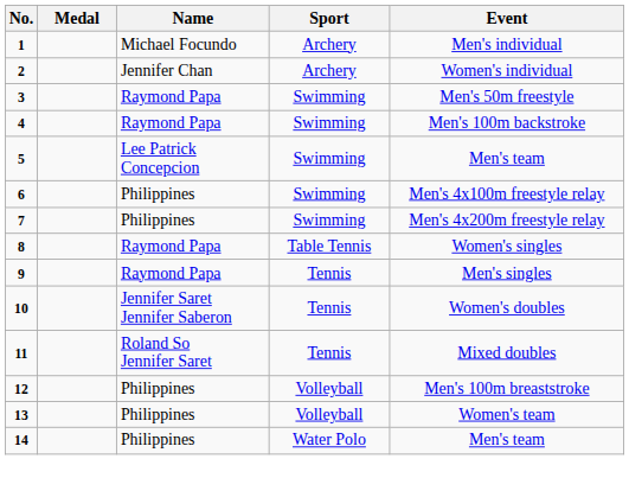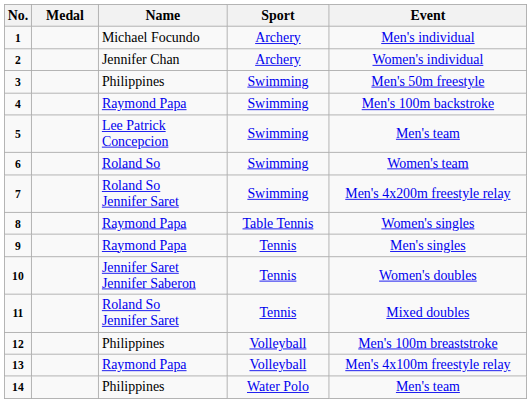3 | Name: Raymond Papa -> Philippines
6 | Name: Philippines -> Roland So
6 | Event: Men's 4x100m freestyle relay -> Women's team
7 | Name: Philippines -> Roland So Jennifer Saret
13 | Name: Philippines -> Raymond Papa
13 | Event: Women's team -> Men's 4x100m freestyle relay
